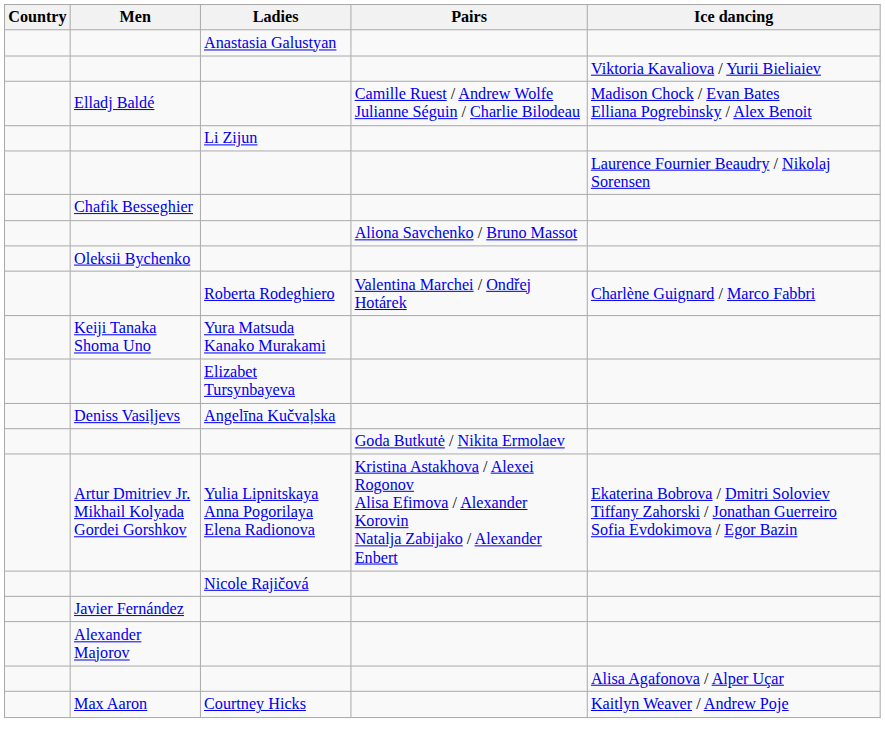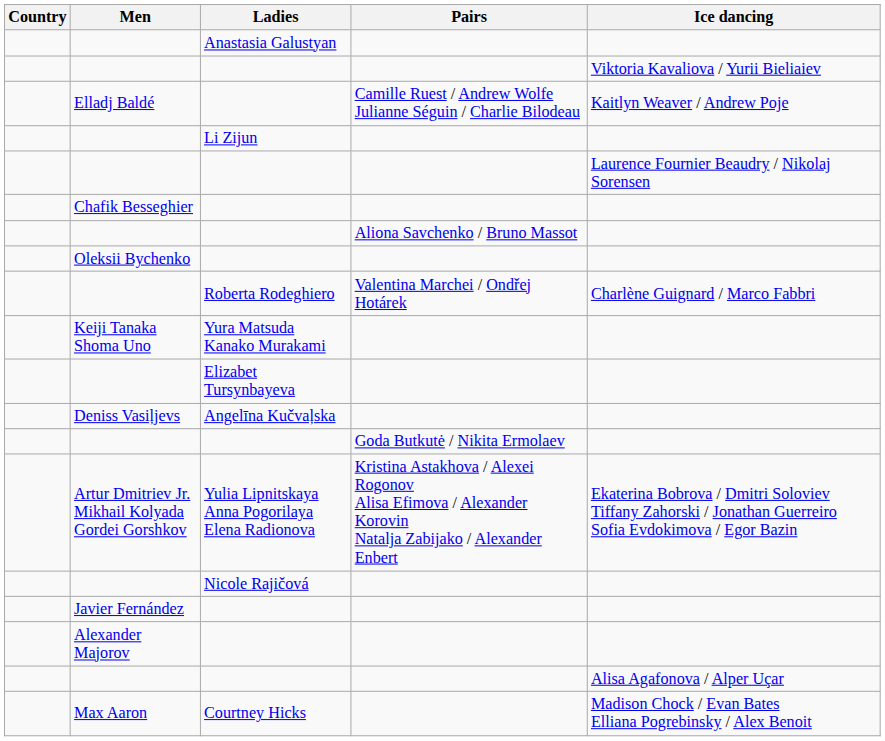Elladj Baldé | Ice dancing: Madison Chock / Evan Bates Elliana Pogrebinsky / Alex Benoit -> Kaitlyn Weaver / Andrew Poje
Max Aaron | Ice dancing: Kaitlyn Weaver / Andrew Poje -> Madison Chock / Evan Bates Elliana Pogrebinsky / Alex Benoit
